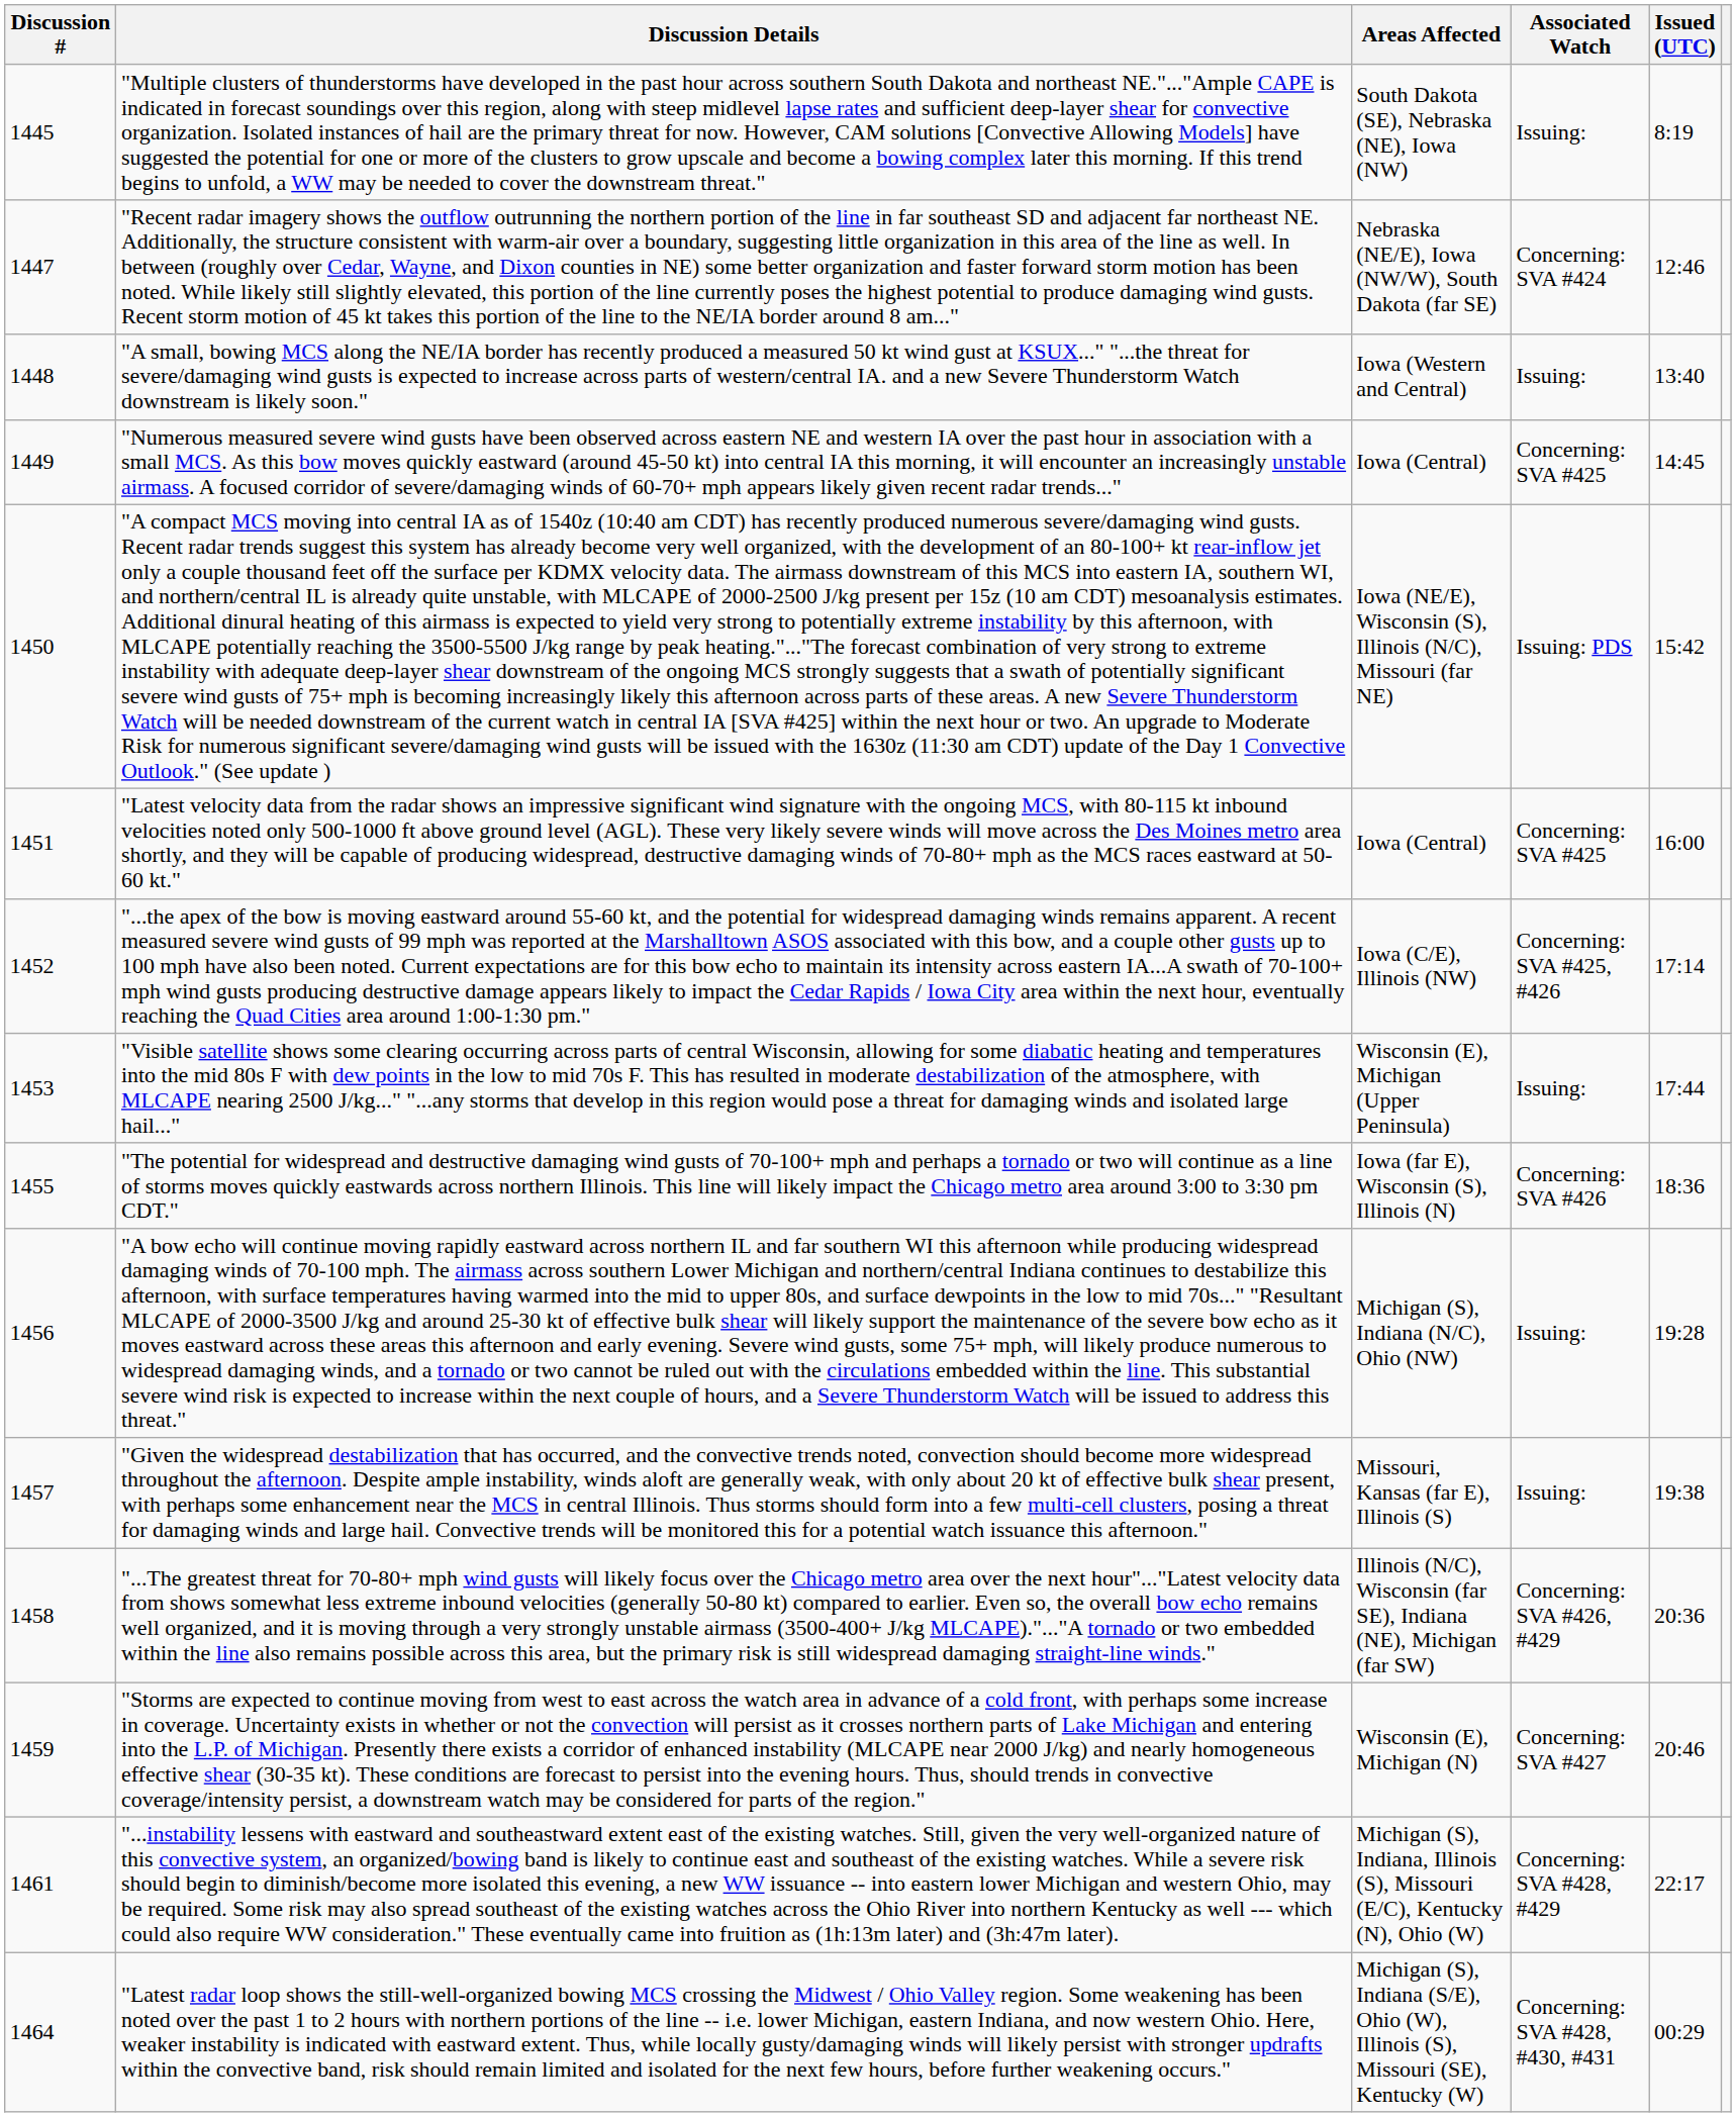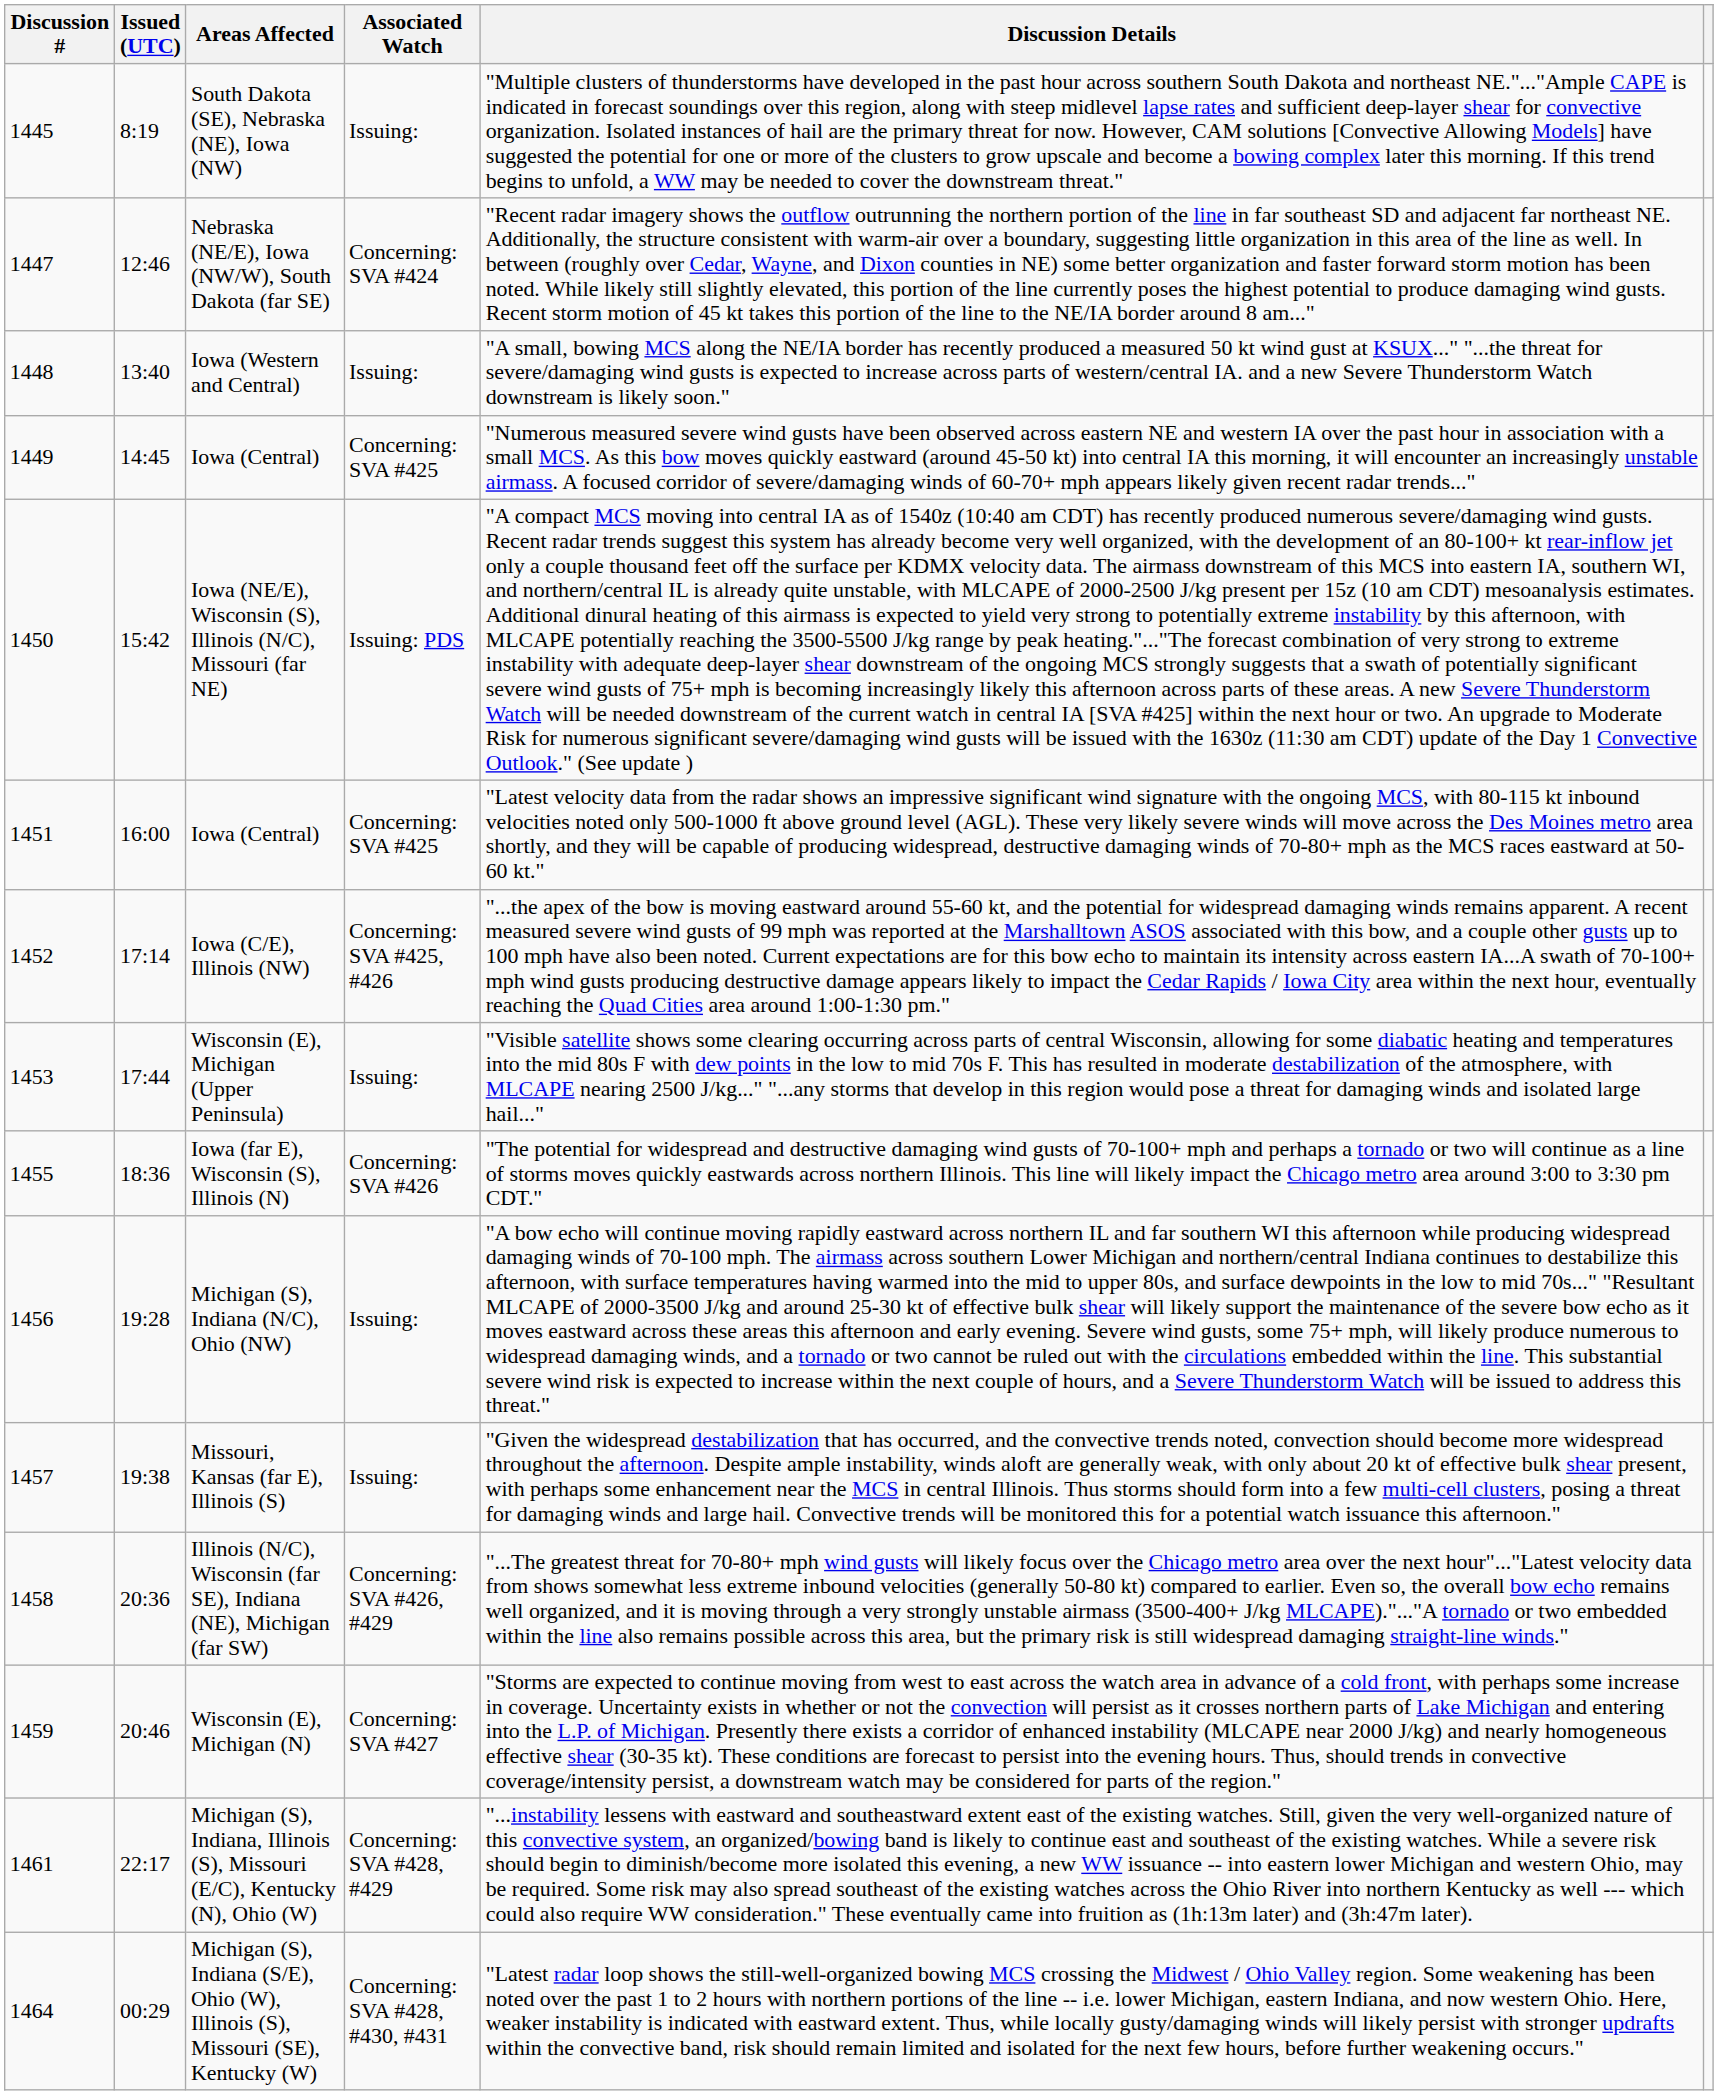columns swapped: Issued (UTC) <-> Discussion Details
